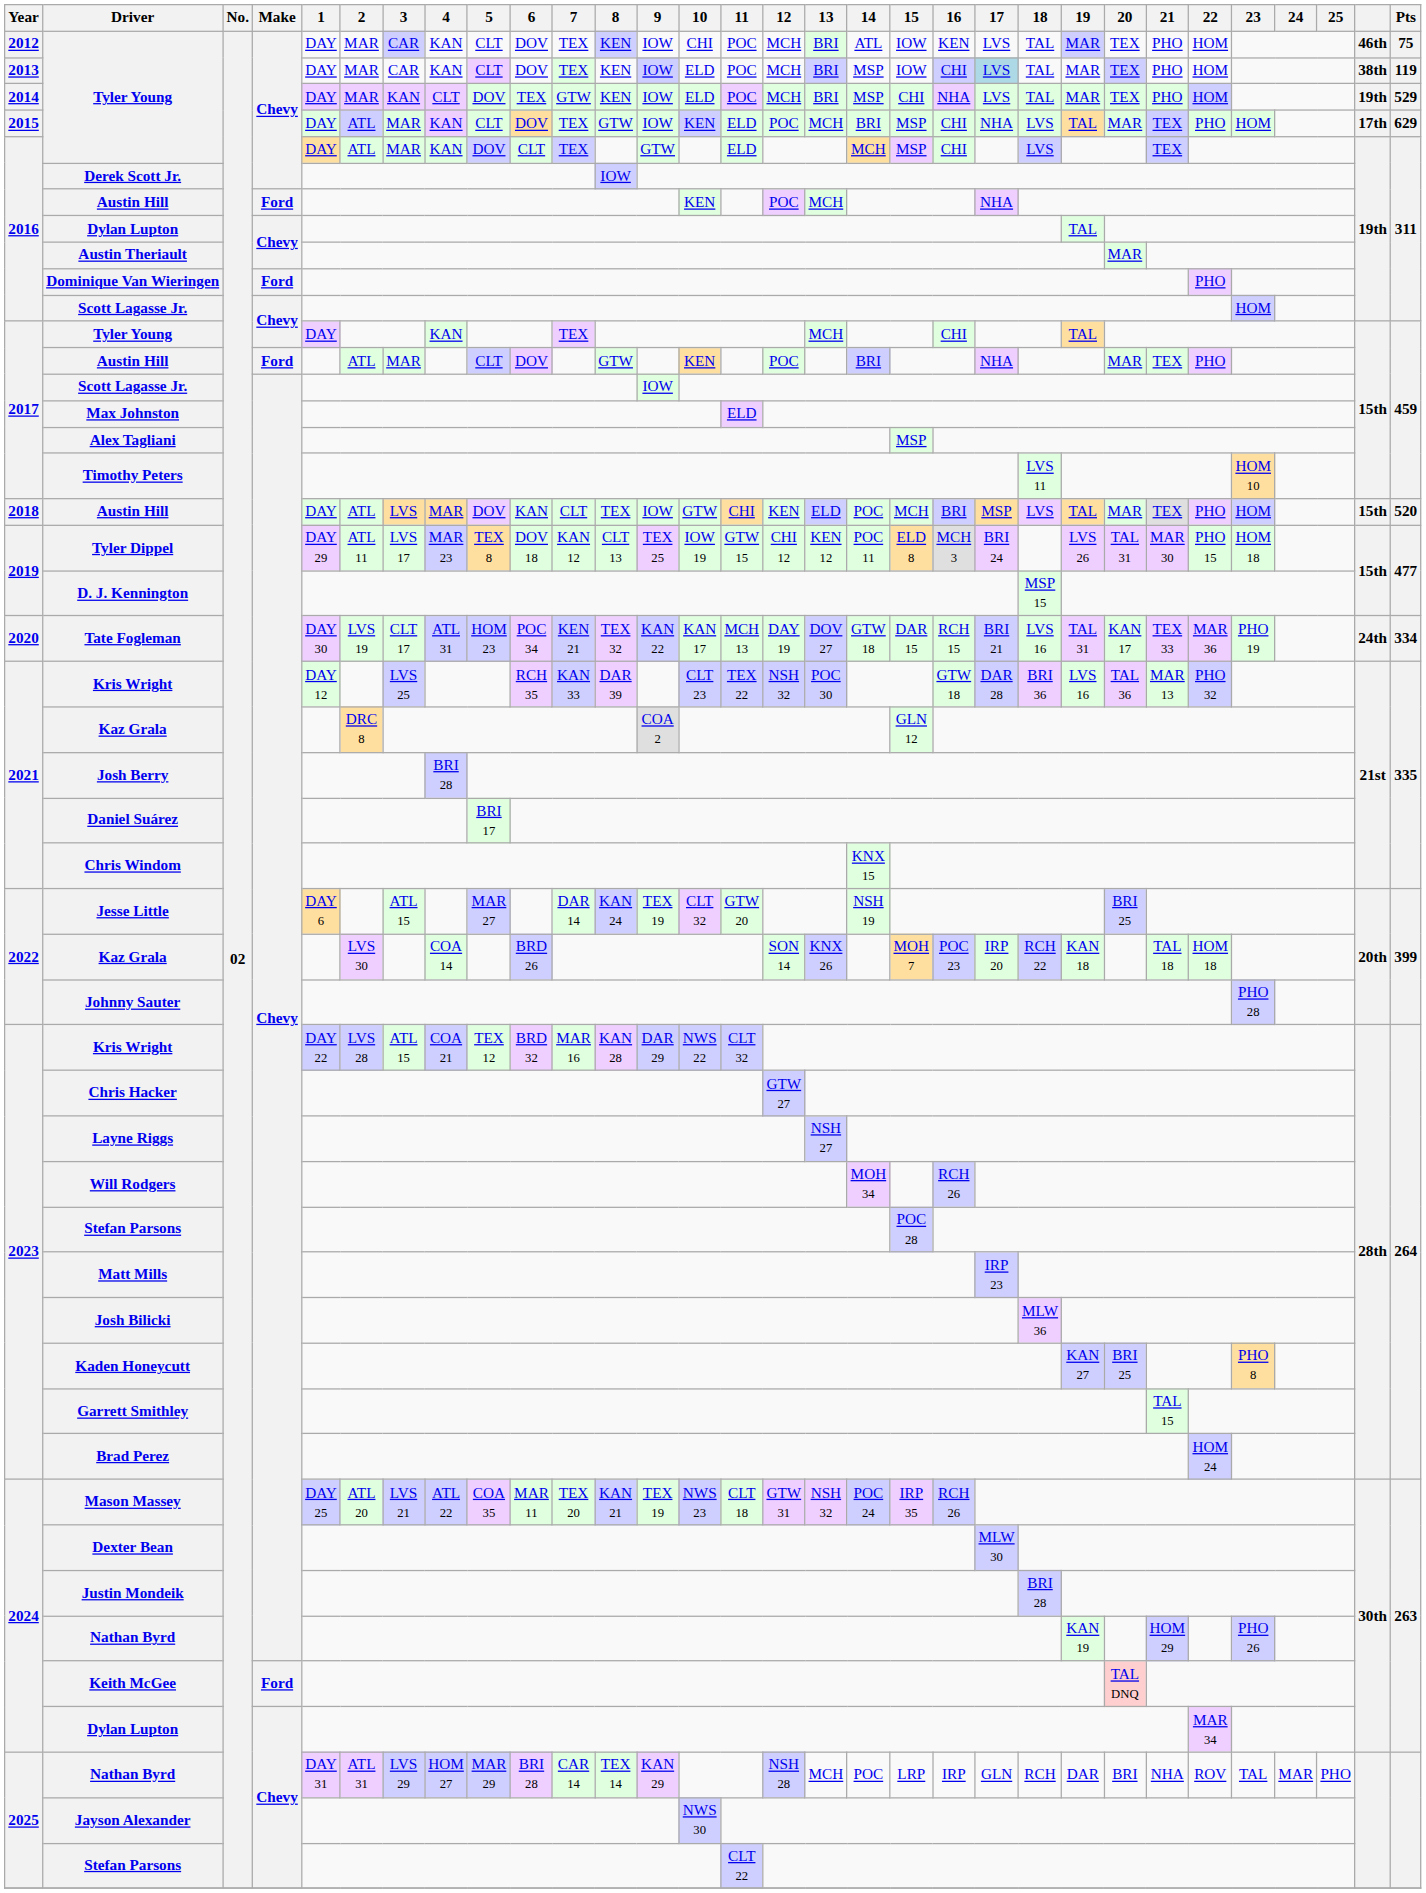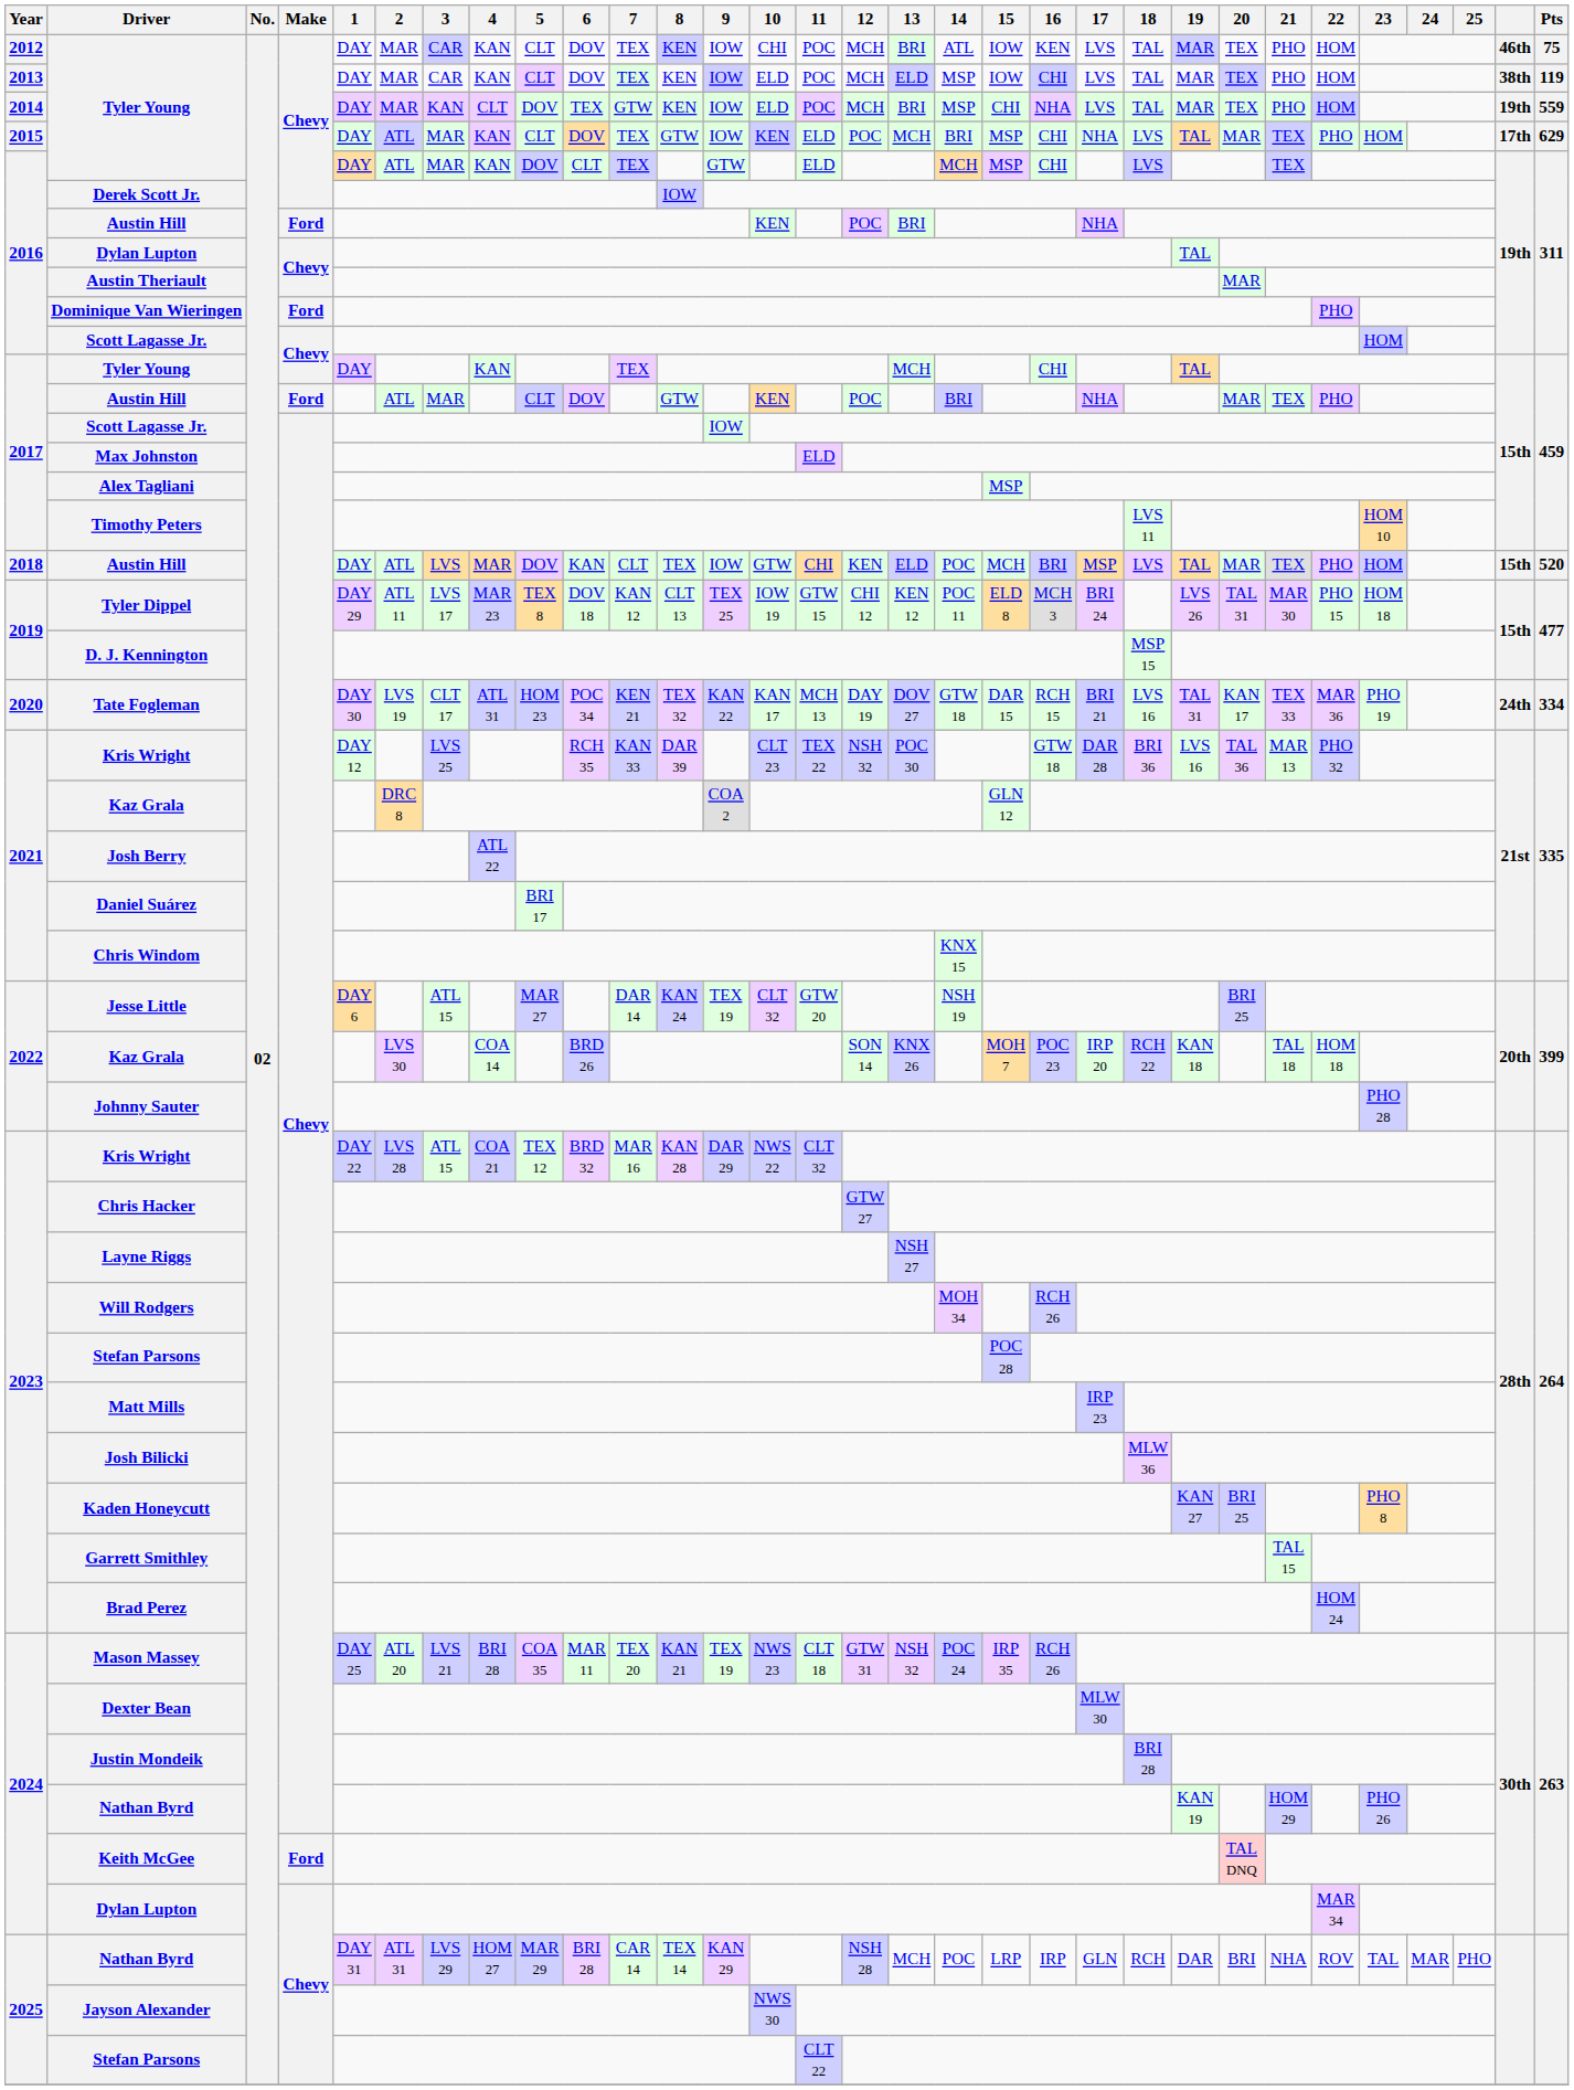2013 / Tyler Young | 13: BRI -> ELD
2013 / Tyler Young | 17: lightblue background -> no background
2014 / Tyler Young | Pts: 529 -> 559
2016 / Austin Hill | 13: MCH -> BRI
Josh Berry | 4: BRI 28 -> ATL 22
Mason Massey | 4: ATL 22 -> BRI 28
